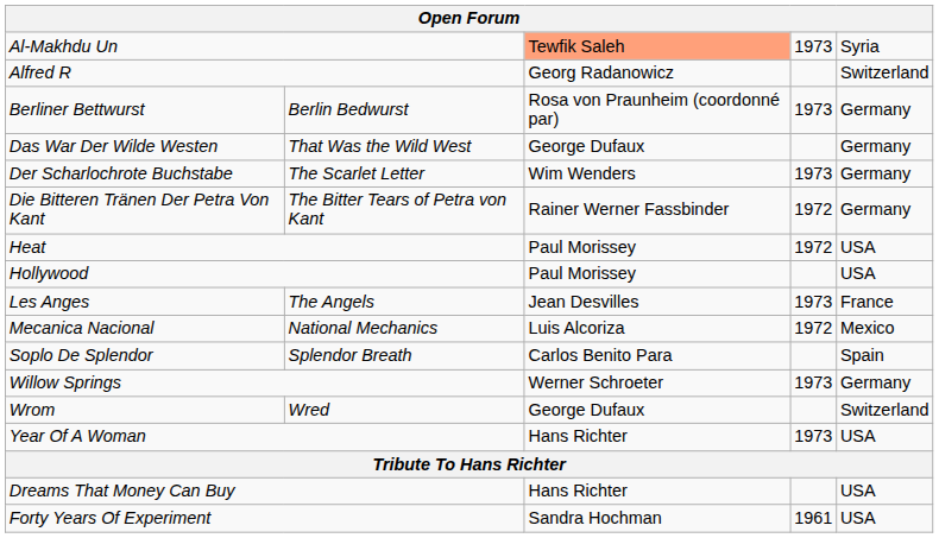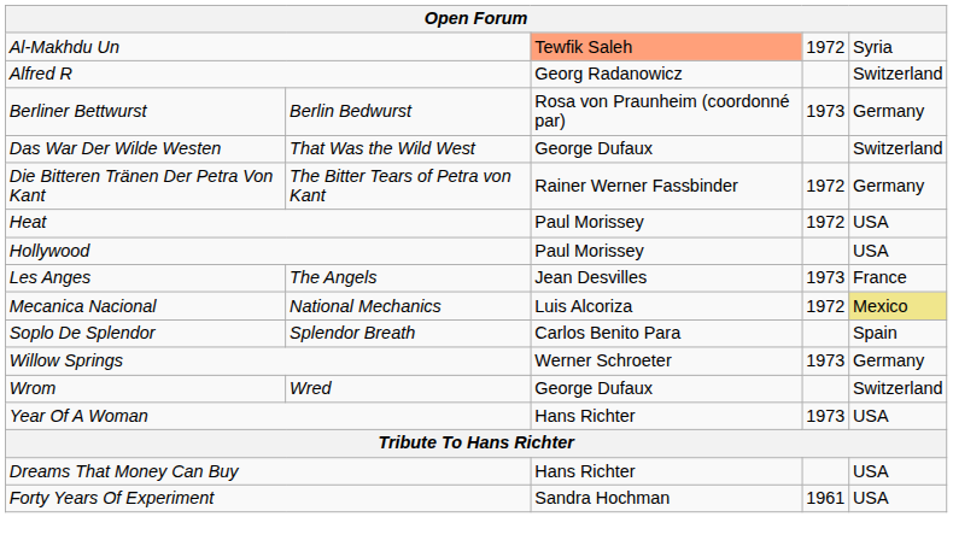Al-Makhdu Un | column 4: 1973 -> 1972
Das War Der Wilde Westen | column 5: Germany -> Switzerland
- row: Der Scharlochrote Buchstabe | The Scarlet Letter | Wim Wenders | 1973 | Germany
Mecanica Nacional | column 5: no background -> khaki background
